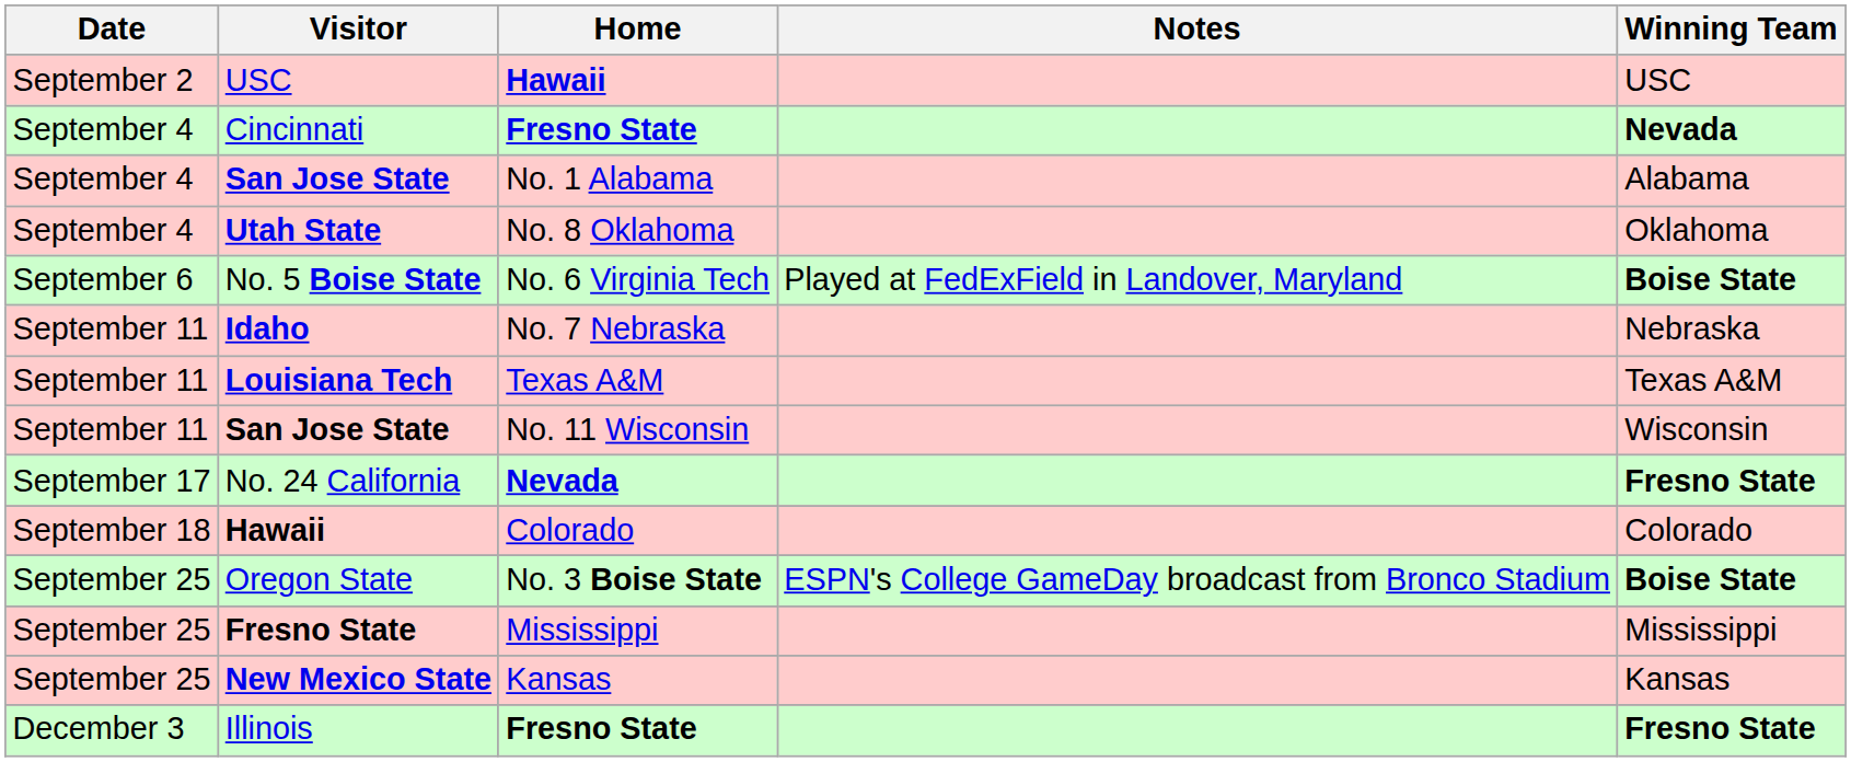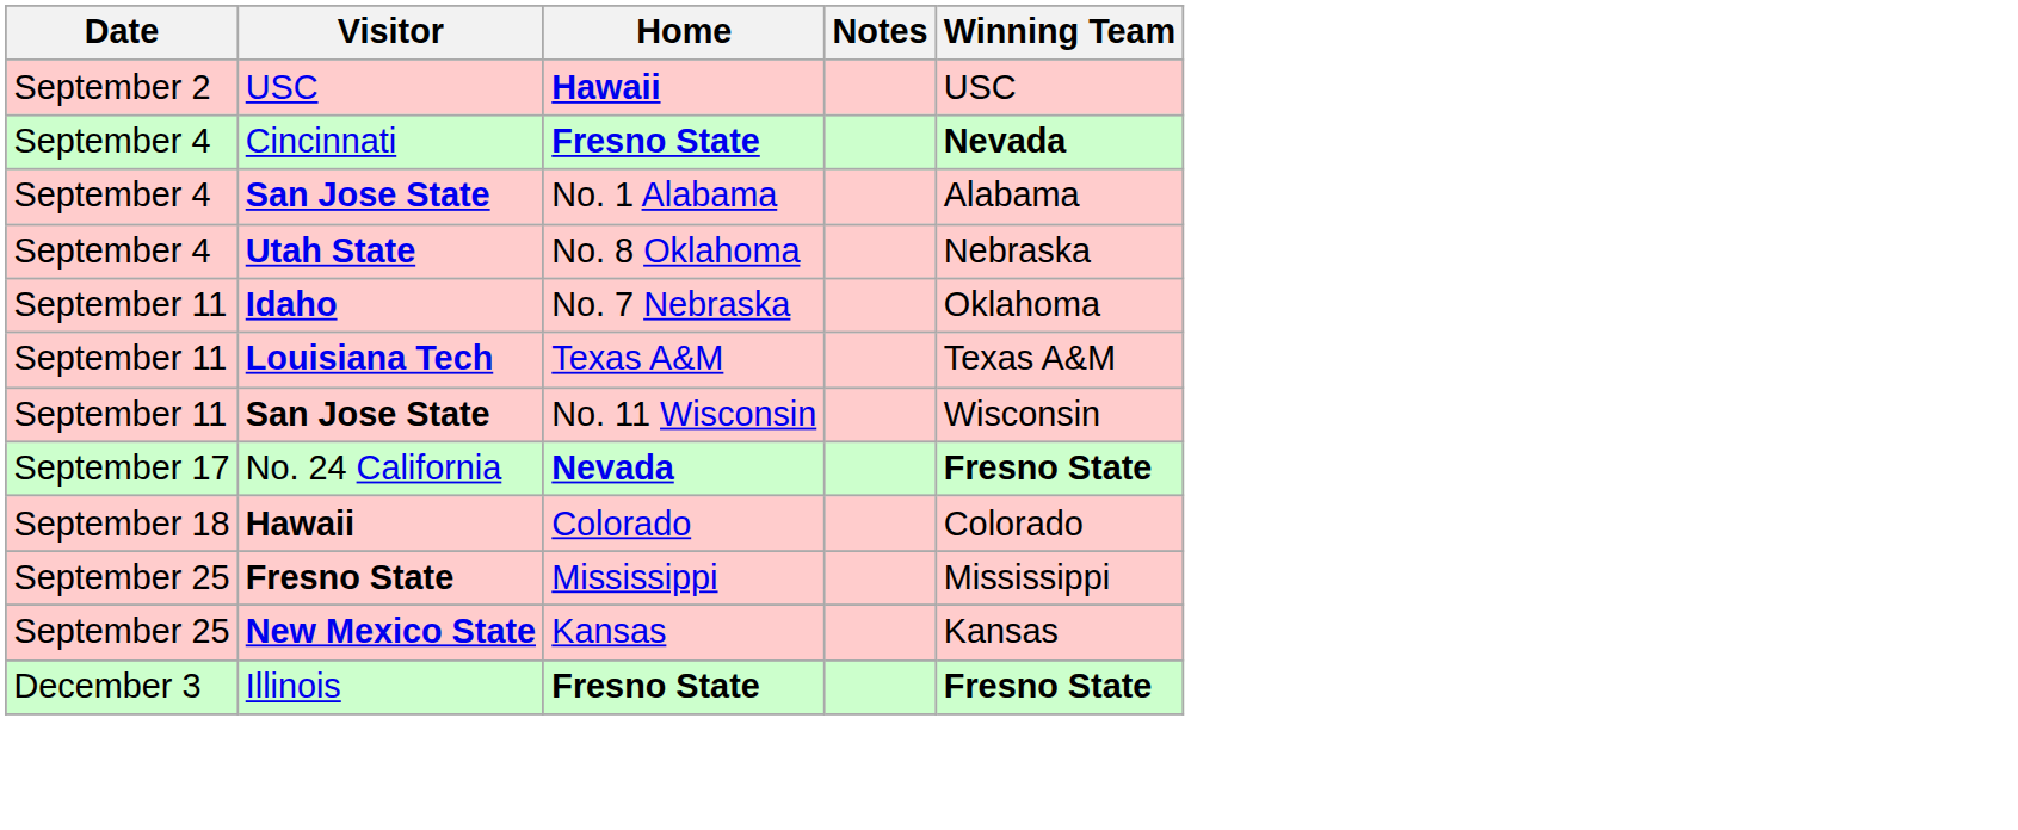Utah State | Winning Team: Oklahoma -> Nebraska
- row: September 6 | No. 5 Boise State | No. 6 Virginia Tech | Played at FedExField in Landover, Maryland | Boise State
Idaho | Winning Team: Nebraska -> Oklahoma
- row: September 25 | Oregon State | No. 3 Boise State | ESPN's College GameDay broadcast from Bronco Stadium | Boise State
